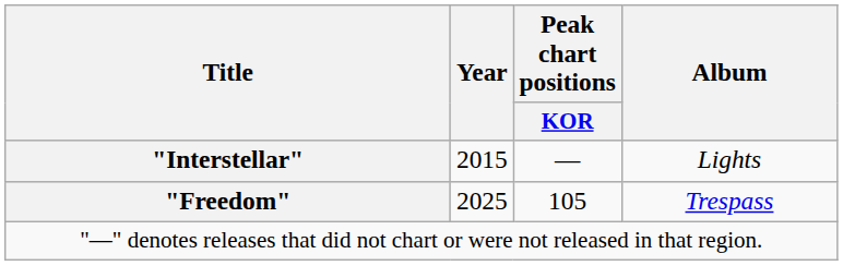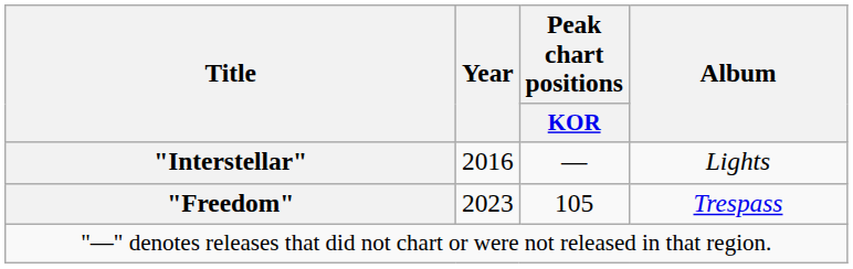"Interstellar" | Year: 2015 -> 2016
"Freedom" | Year: 2025 -> 2023
